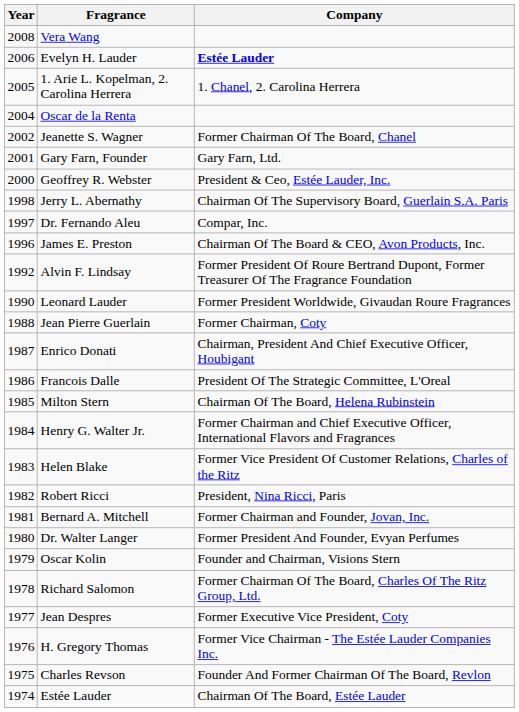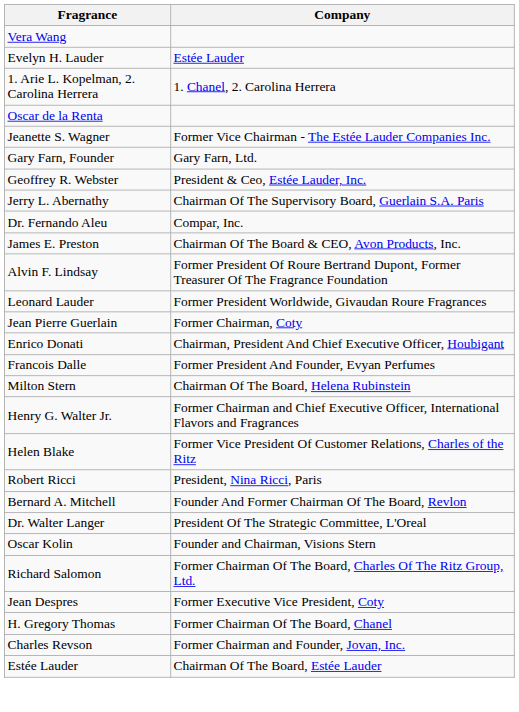- column: Year | 2008 | 2006 | 2005 | 2004 | 2002 | 2001 | 2000 | 1998 | 1997 | 1996 | 1992 | 1990 | 1988 | 1987 | 1986 | 1985 | 1984 | 1983 | 1982 | 1981 | 1980 | 1979 | 1978 | 1977 | 1976 | 1975 | 1974
Evelyn H. Lauder | Company: bold -> normal
Jeanette S. Wagner | Company: Former Chairman Of The Board, Chanel -> Former Vice Chairman - The Estée Lauder Companies Inc.
Francois Dalle | Company: President Of The Strategic Committee, L'Oreal -> Former President And Founder, Evyan Perfumes
Bernard A. Mitchell | Company: Former Chairman and Founder, Jovan, Inc. -> Founder And Former Chairman Of The Board, Revlon
Dr. Walter Langer | Company: Former President And Founder, Evyan Perfumes -> President Of The Strategic Committee, L'Oreal
H. Gregory Thomas | Company: Former Vice Chairman - The Estée Lauder Companies Inc. -> Former Chairman Of The Board, Chanel
Charles Revson | Company: Founder And Former Chairman Of The Board, Revlon -> Former Chairman and Founder, Jovan, Inc.
